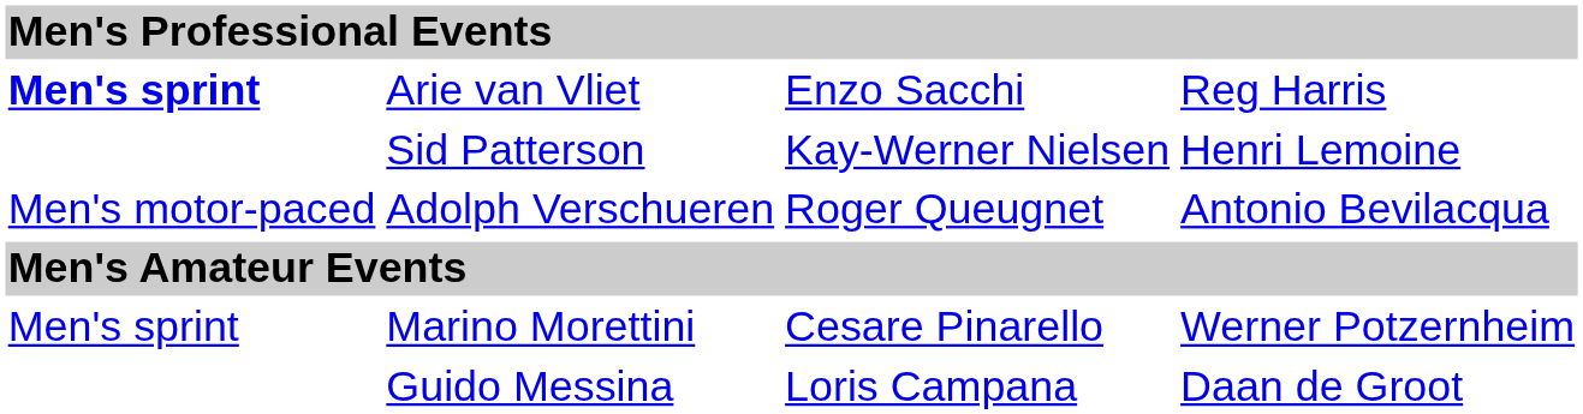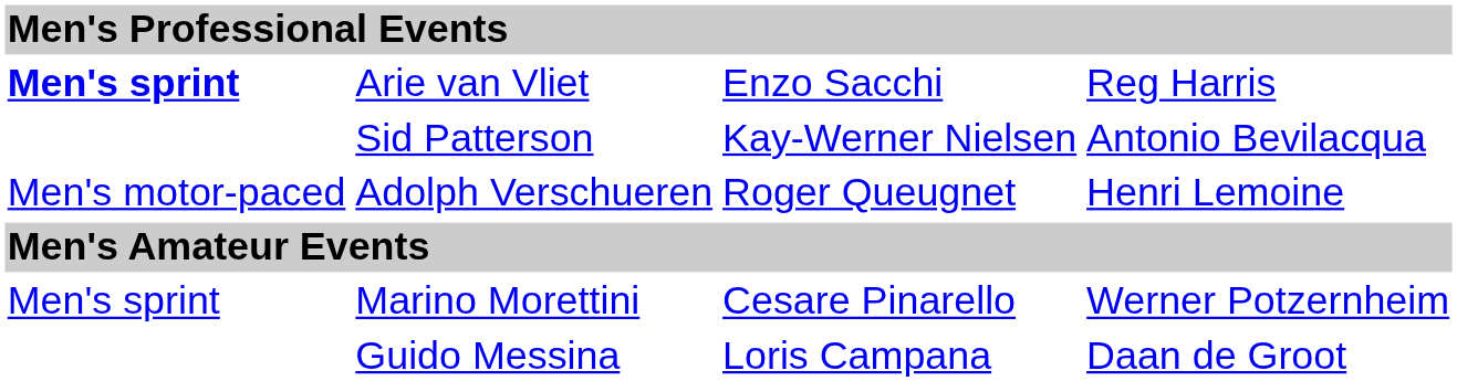Sid Patterson | column 4: Henri Lemoine -> Antonio Bevilacqua
Adolph Verschueren | column 4: Antonio Bevilacqua -> Henri Lemoine
